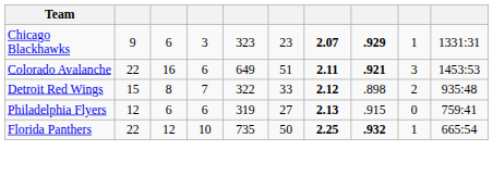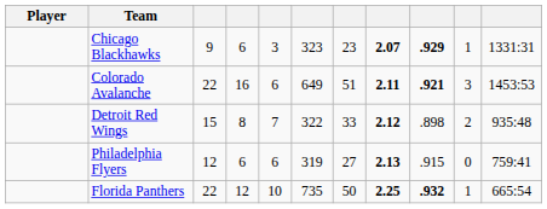+ column: Player
